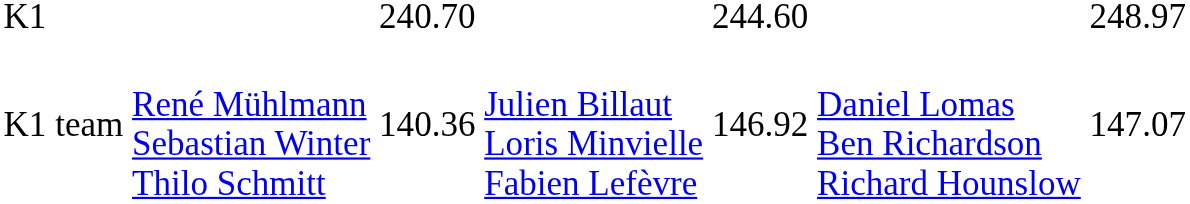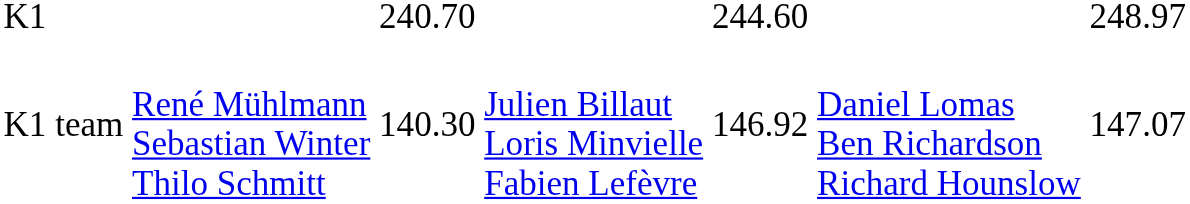K1 team | column 3: 140.36 -> 140.30
